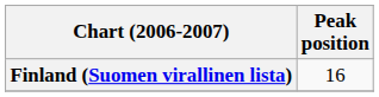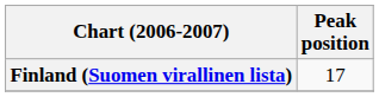Finland (Suomen virallinen lista) | Peak position: 16 -> 17
